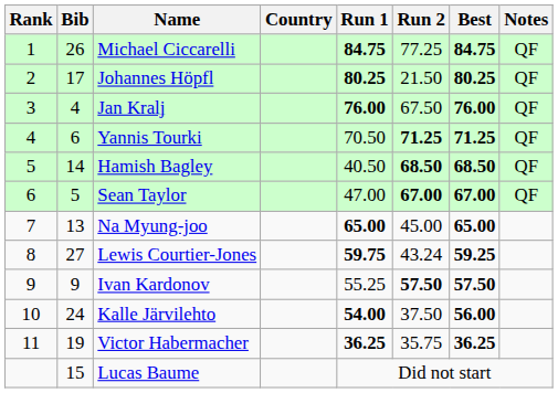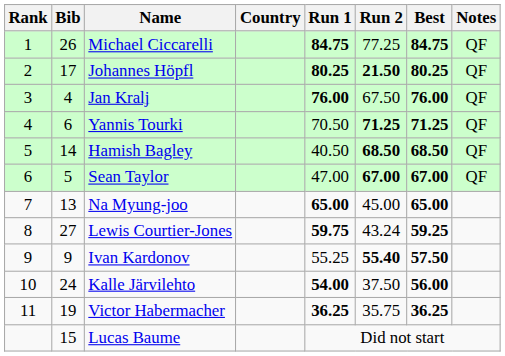Johannes Höpfl | Run 2: normal -> bold
Ivan Kardonov | Run 2: 57.50 -> 55.40
